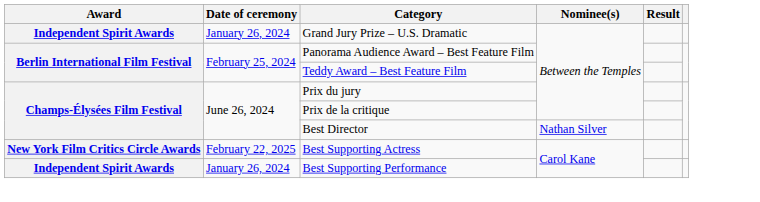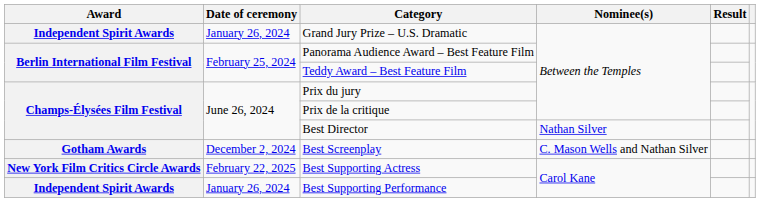+ row: Gotham Awards | December 2, 2024 | Best Screenplay | C. Mason Wells and Nathan Silver
